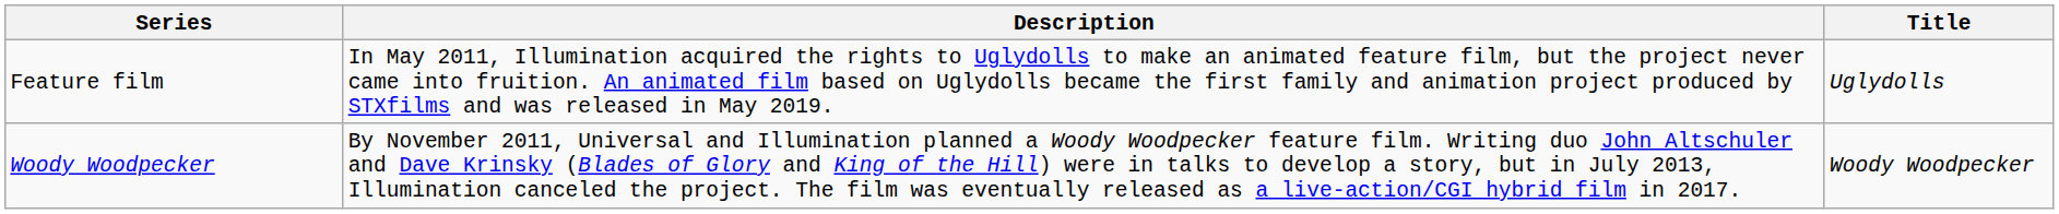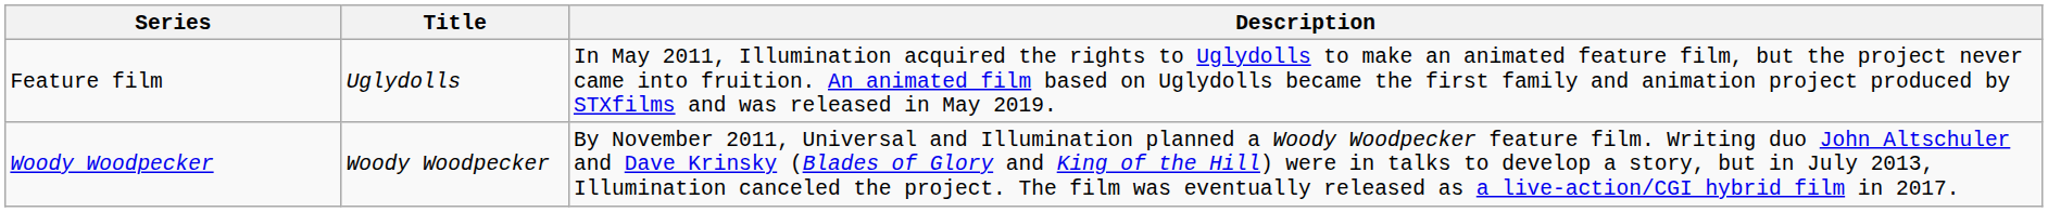columns swapped: Title <-> Description
